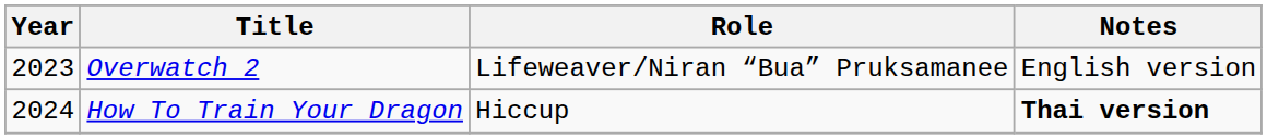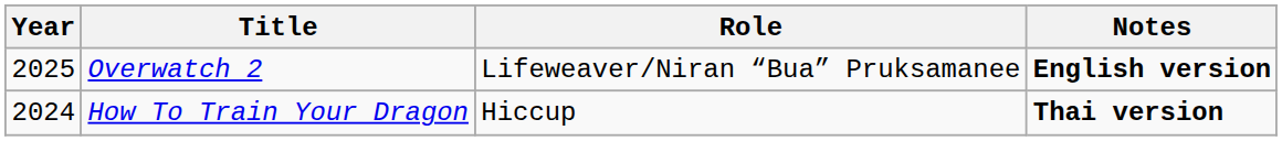Overwatch 2 | Year: 2023 -> 2025
Overwatch 2 | Notes: normal -> bold
